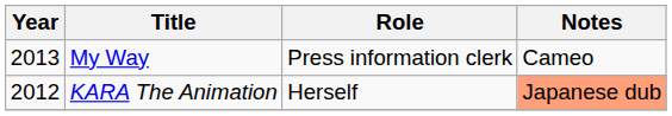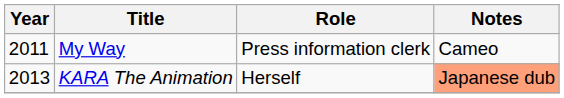My Way | Year: 2013 -> 2011
KARA The Animation | Year: 2012 -> 2013
